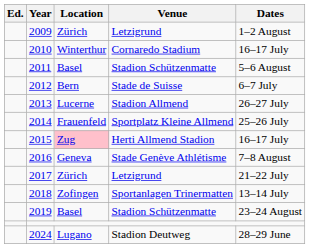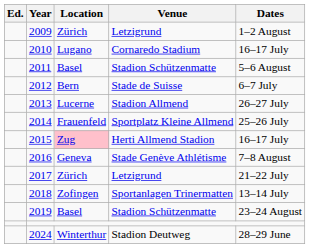2010 | Location: Winterthur -> Lugano
2024 | Location: Lugano -> Winterthur
